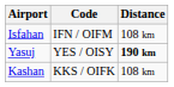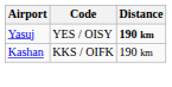- row: Isfahan | IFN / OIFM | 108 km
Kashan | Distance: 108 km -> 190 km
